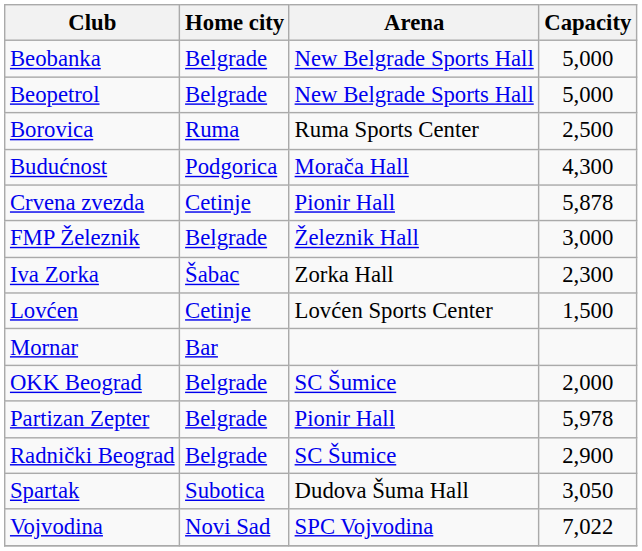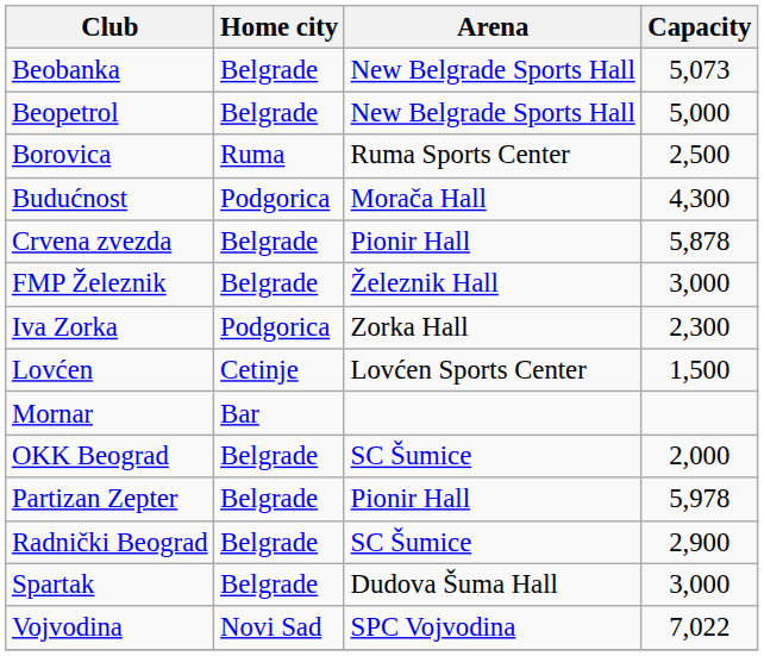Beobanka | Capacity: 5,000 -> 5,073
Crvena zvezda | Home city: Cetinje -> Belgrade
Iva Zorka | Home city: Šabac -> Podgorica
Spartak | Home city: Subotica -> Belgrade
Spartak | Capacity: 3,050 -> 3,000
